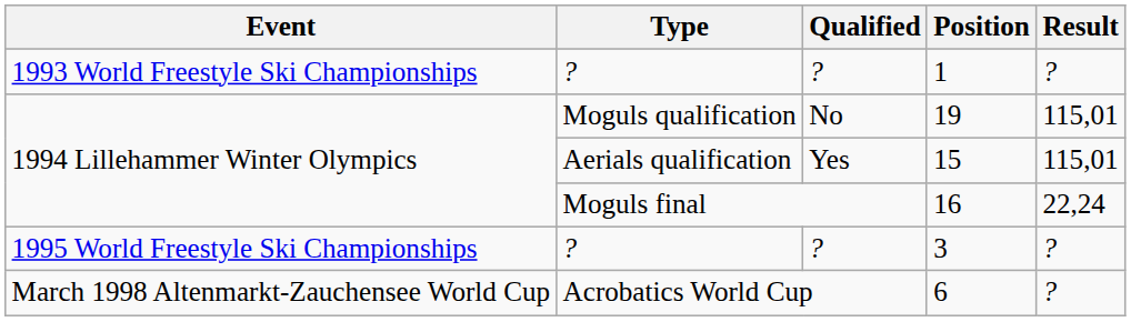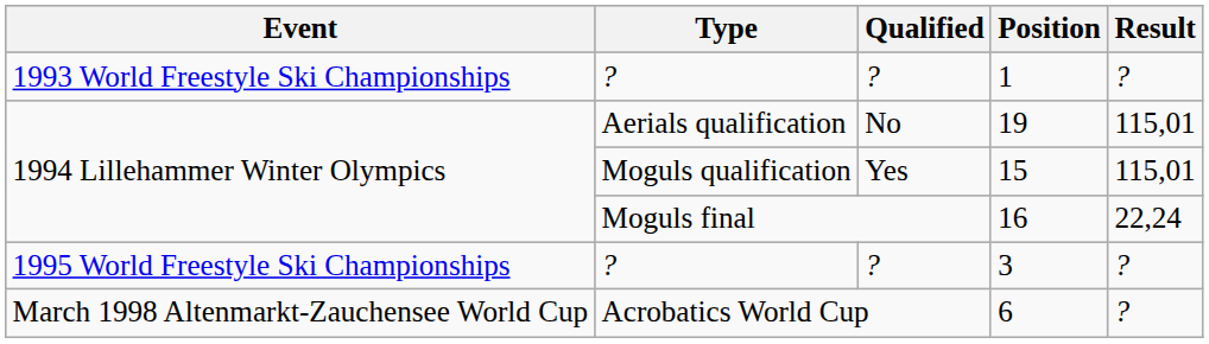19 | Type: Moguls qualification -> Aerials qualification
15 | Type: Aerials qualification -> Moguls qualification
